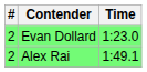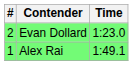Alex Rai | #: 2 -> 1
